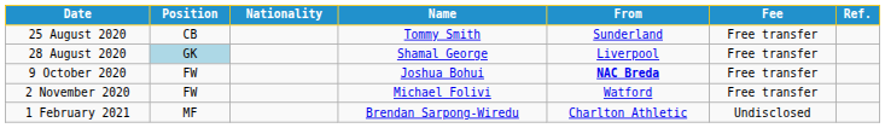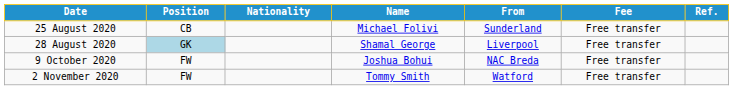25 August 2020 | Name: Tommy Smith -> Michael Folivi
9 October 2020 | From: bold -> normal
2 November 2020 | Name: Michael Folivi -> Tommy Smith
- row: 1 February 2021 | MF | Brendan Sarpong-Wiredu | Charlton Athletic | Undisclosed
